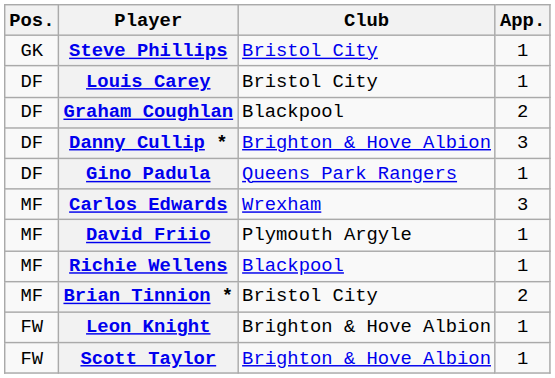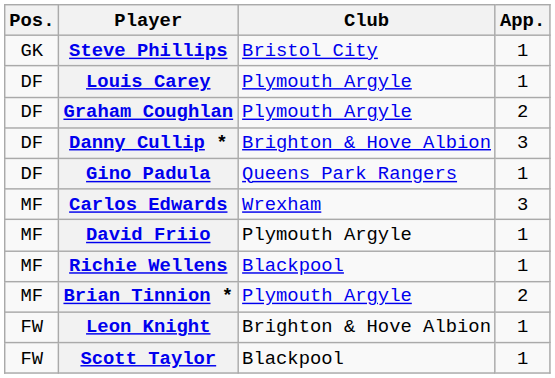Louis Carey | Club: Bristol City -> Plymouth Argyle
Graham Coughlan | Club: Blackpool -> Plymouth Argyle
Brian Tinnion * | Club: Bristol City -> Plymouth Argyle
Scott Taylor | Club: Brighton & Hove Albion -> Blackpool
